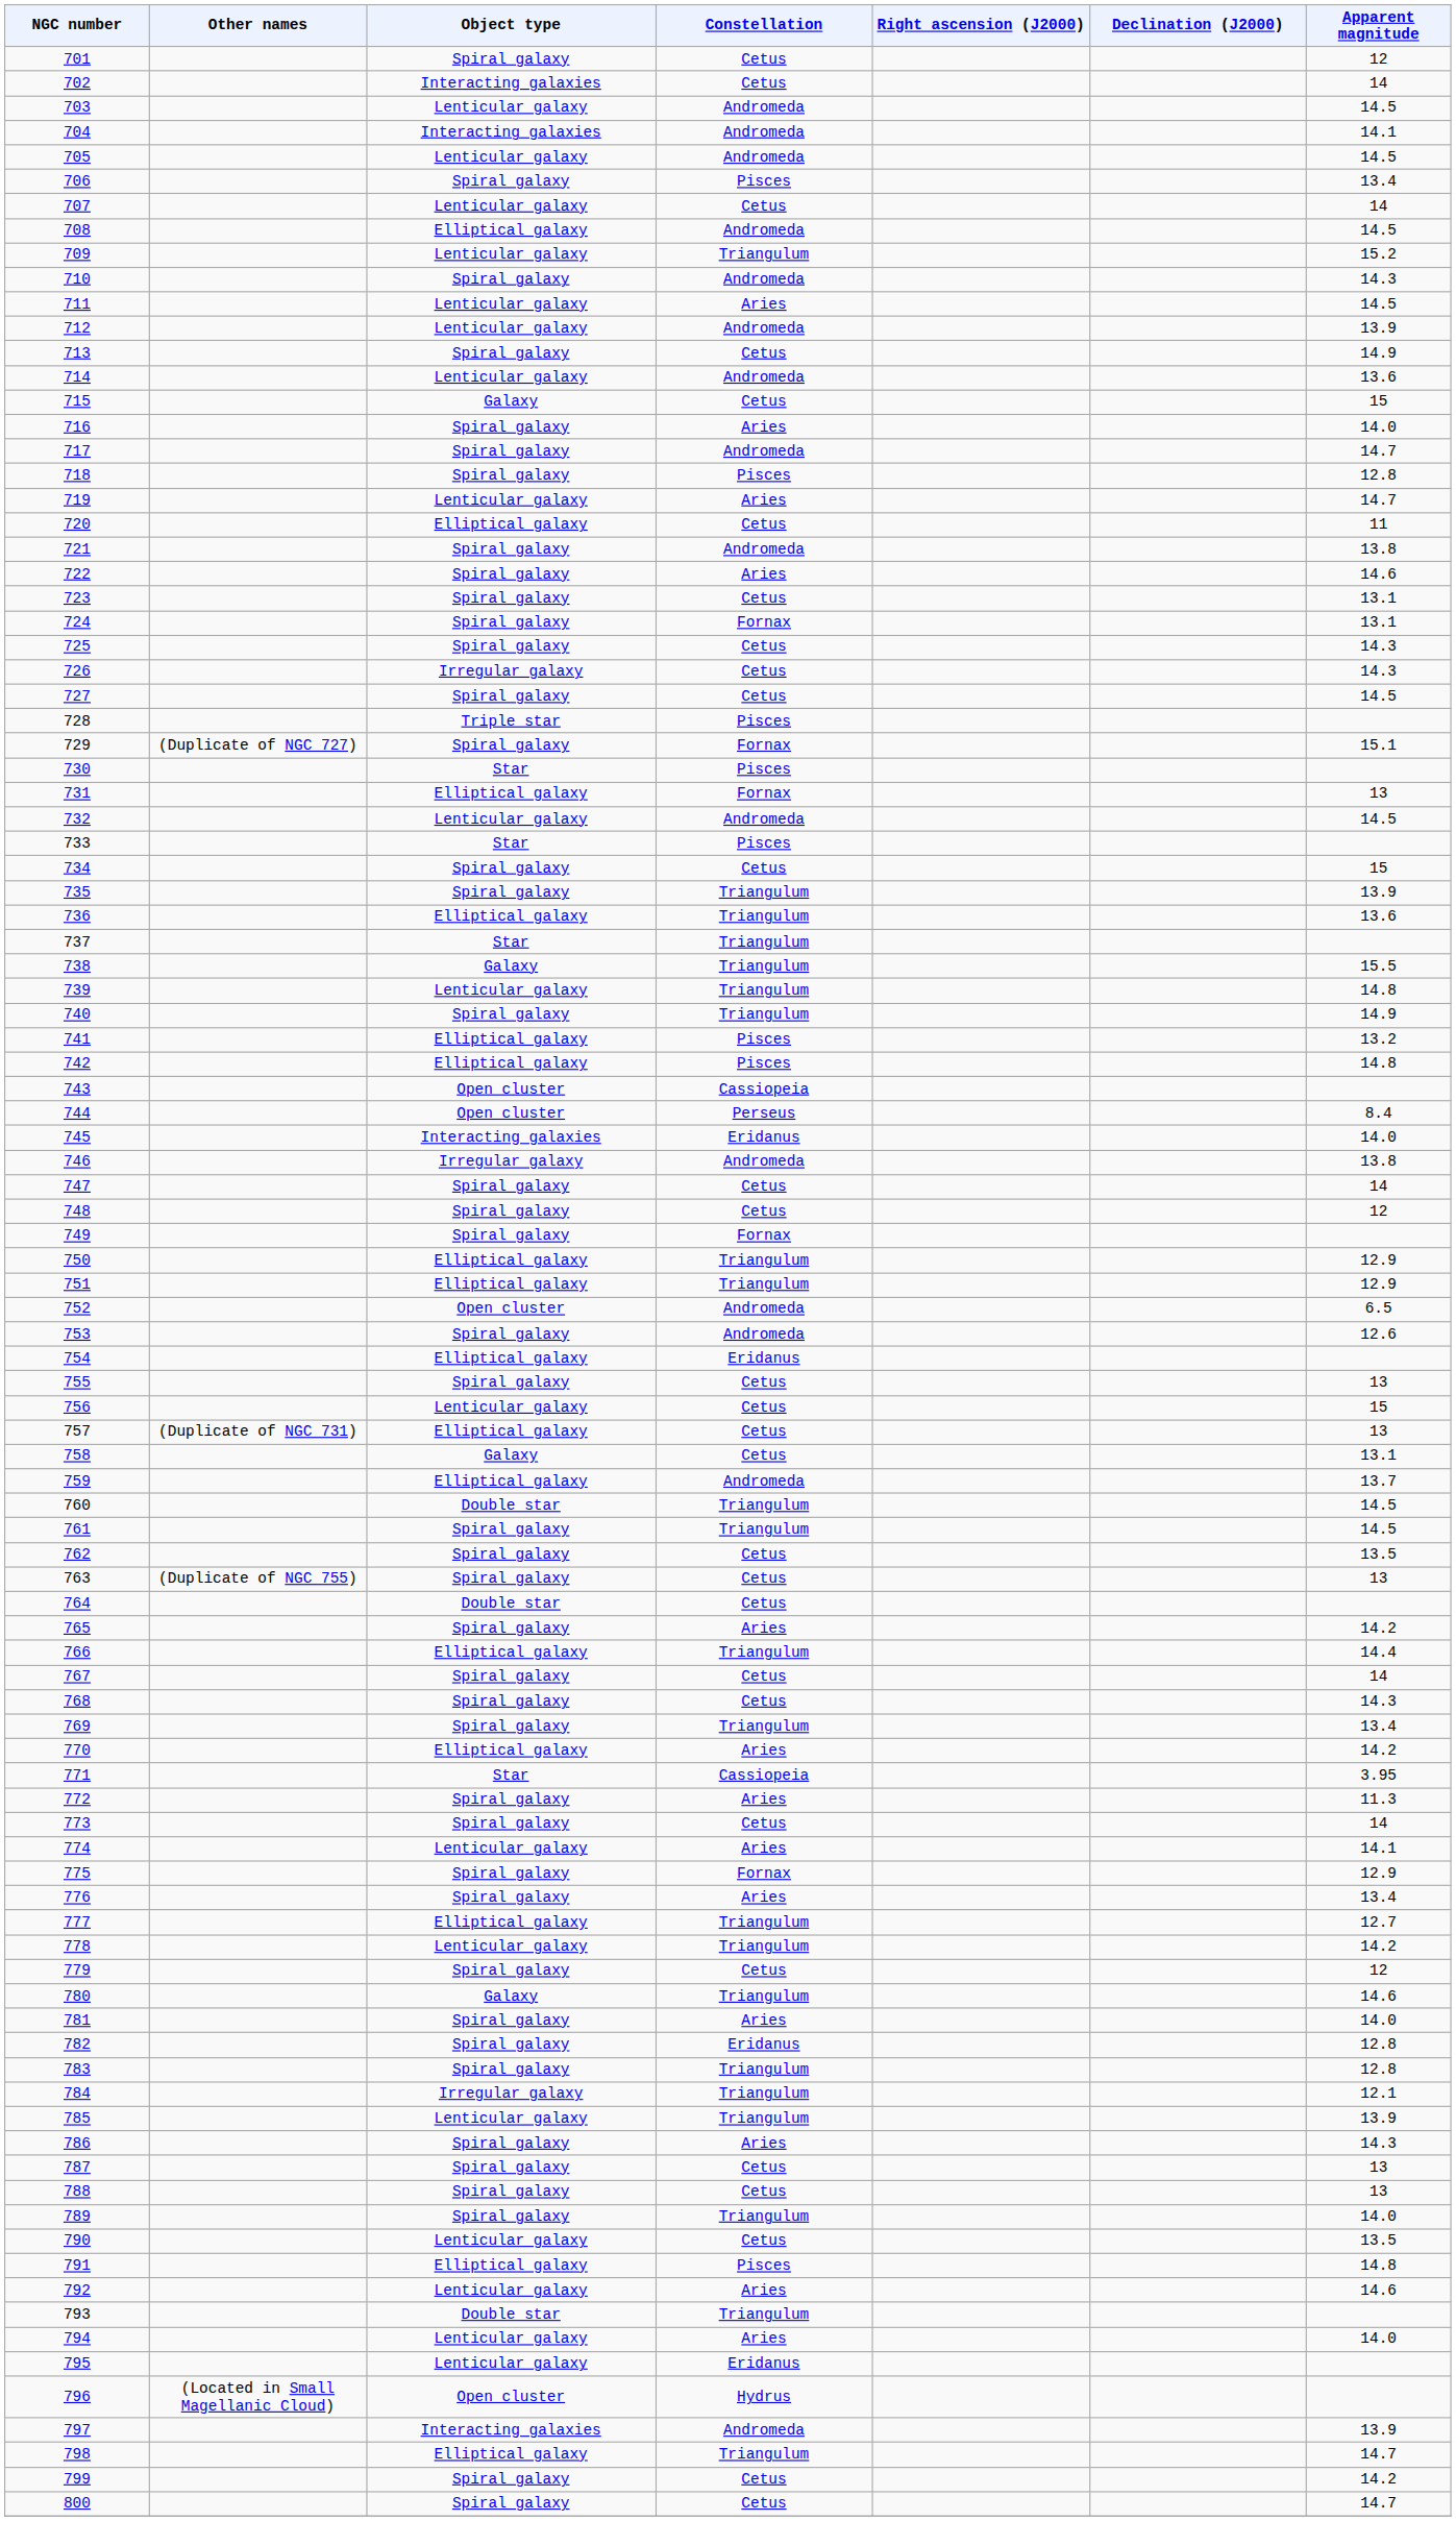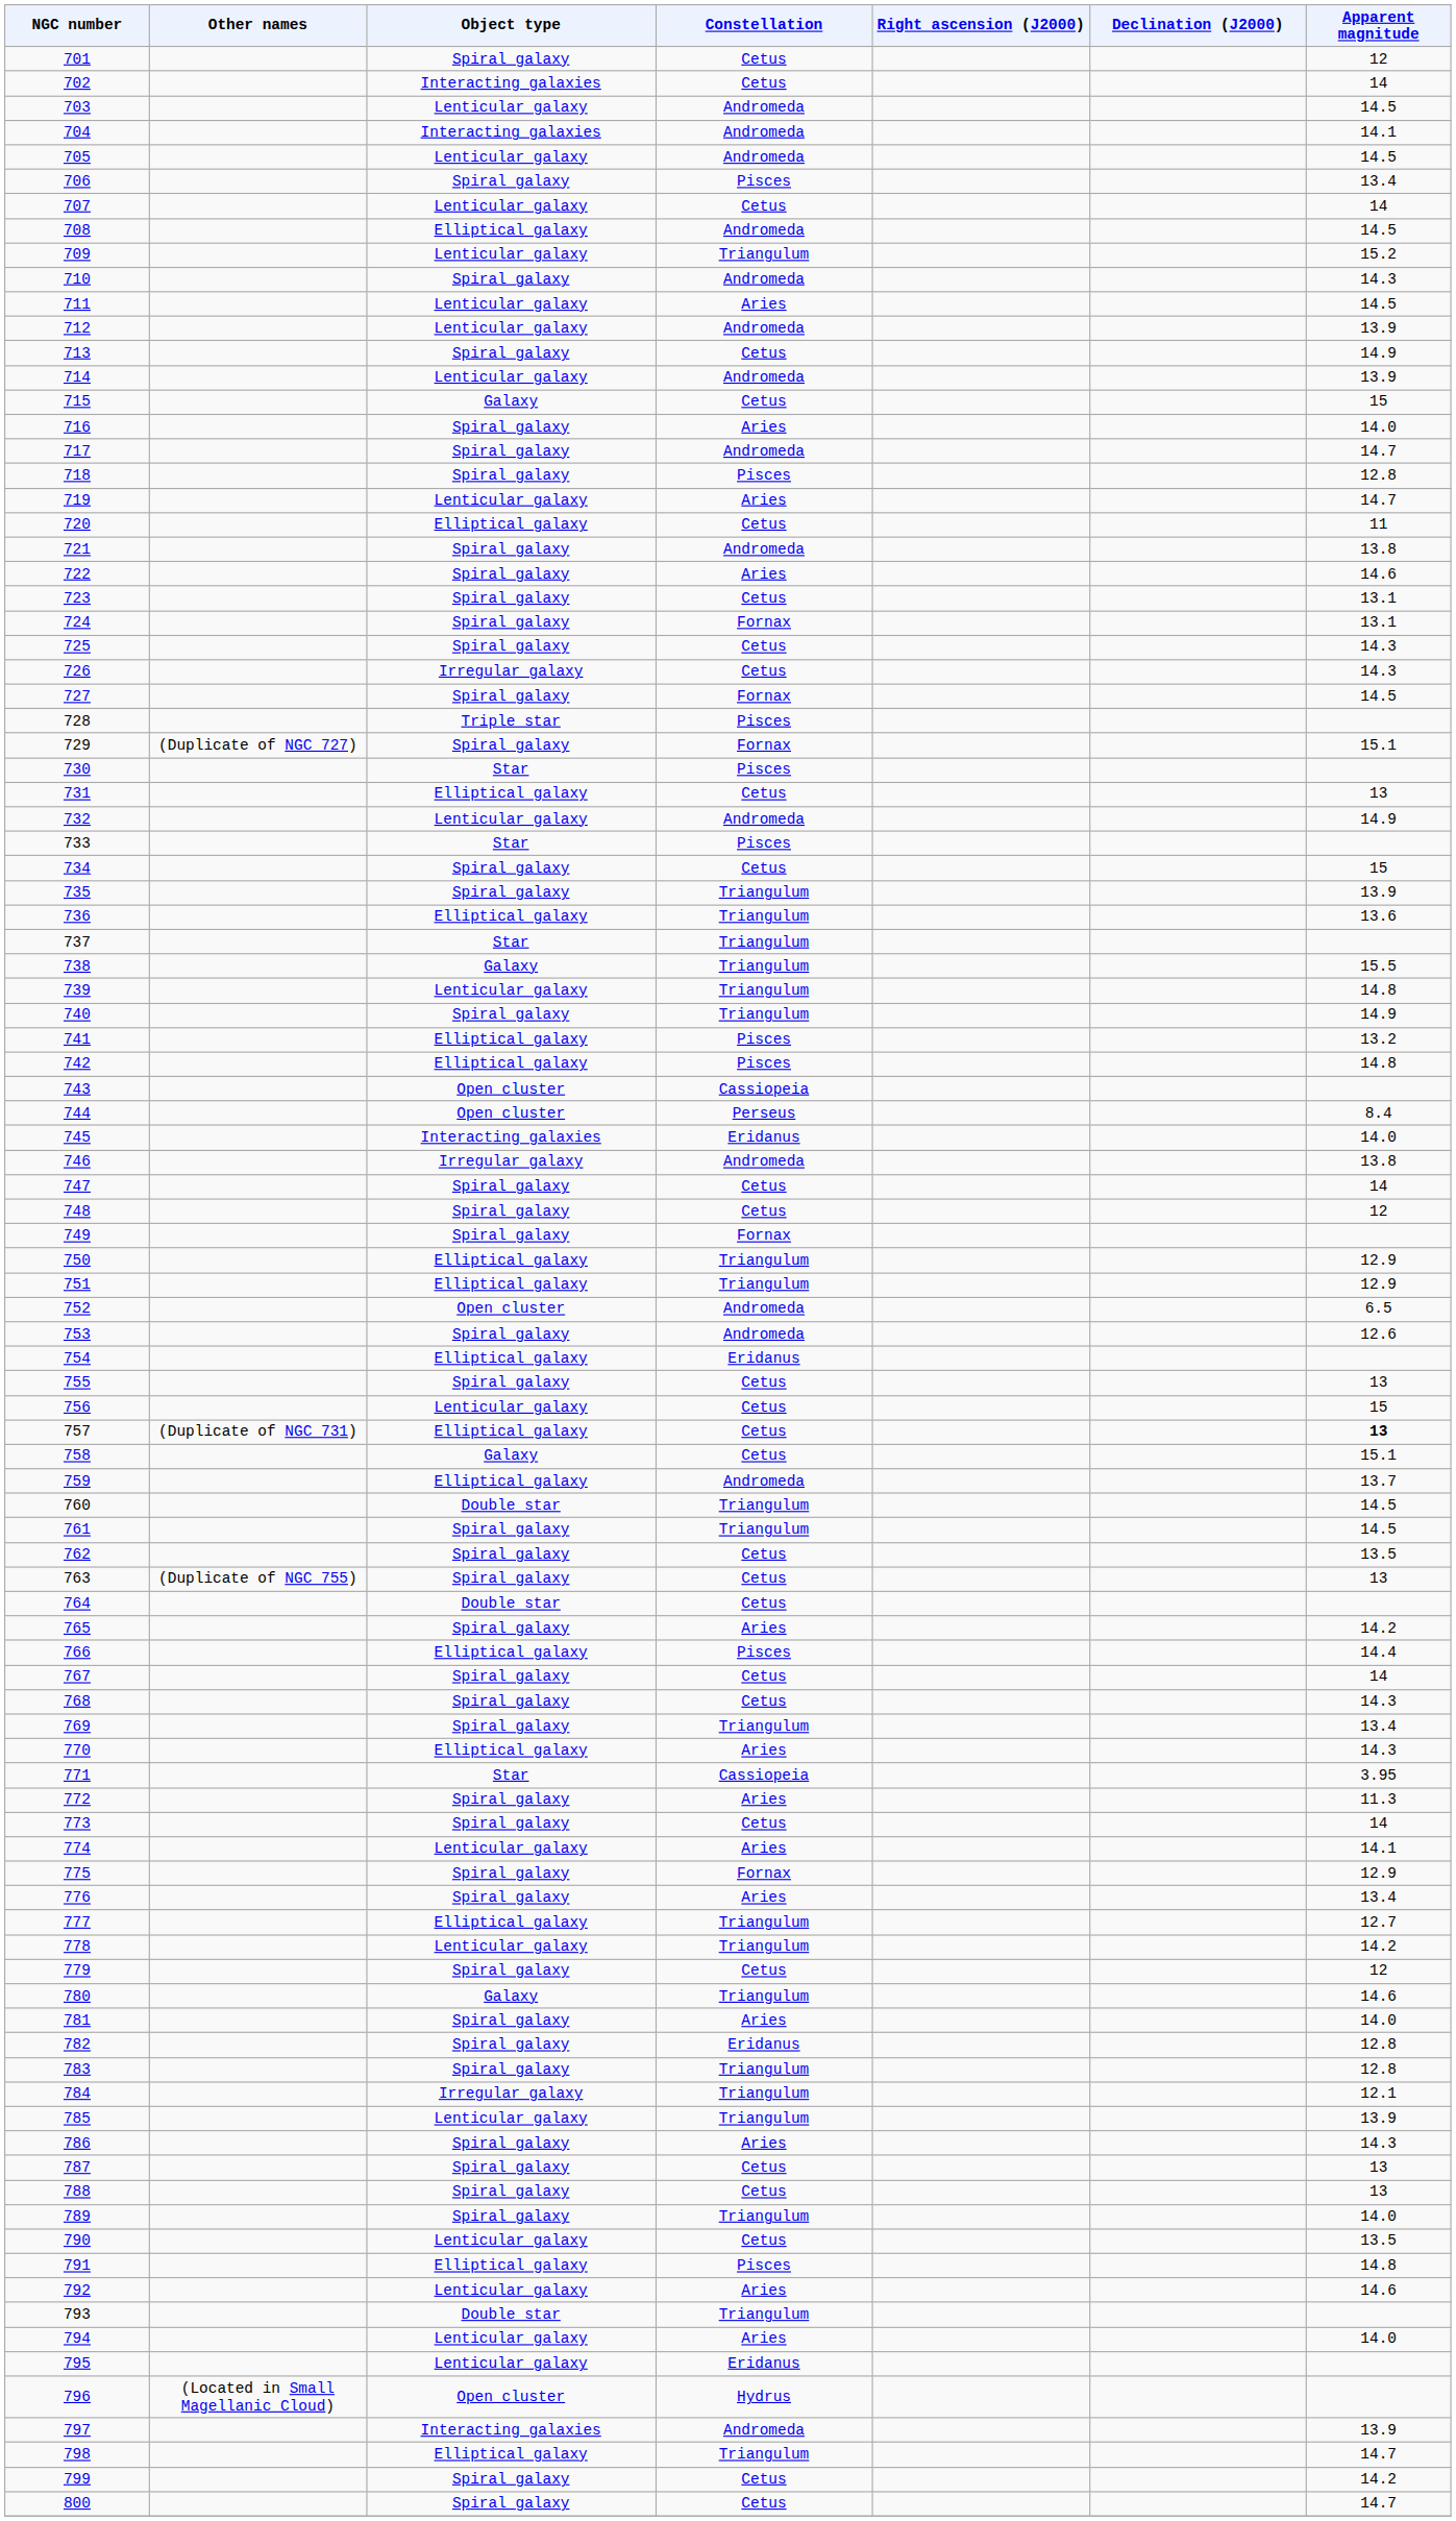714 | Apparent magnitude: 13.6 -> 13.9
727 | Constellation: Cetus -> Fornax
731 | Constellation: Fornax -> Cetus
732 | Apparent magnitude: 14.5 -> 14.9
757 | Apparent magnitude: normal -> bold
758 | Apparent magnitude: 13.1 -> 15.1
766 | Constellation: Triangulum -> Pisces
770 | Apparent magnitude: 14.2 -> 14.3
